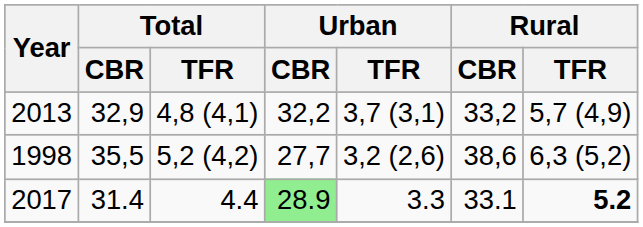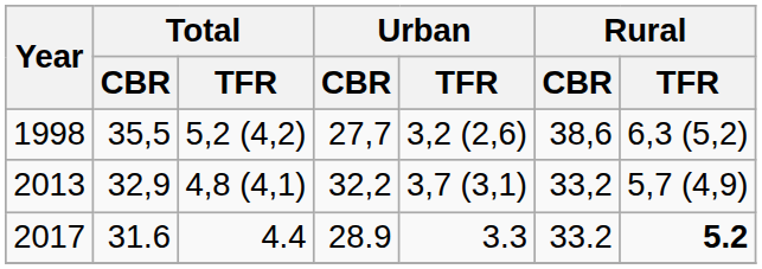rows swapped: 1998 <-> 2013
2017 | Total / CBR: 31.4 -> 31.6
2017 | Urban / CBR: lightgreen background -> no background
2017 | Rural / CBR: 33.1 -> 33.2
